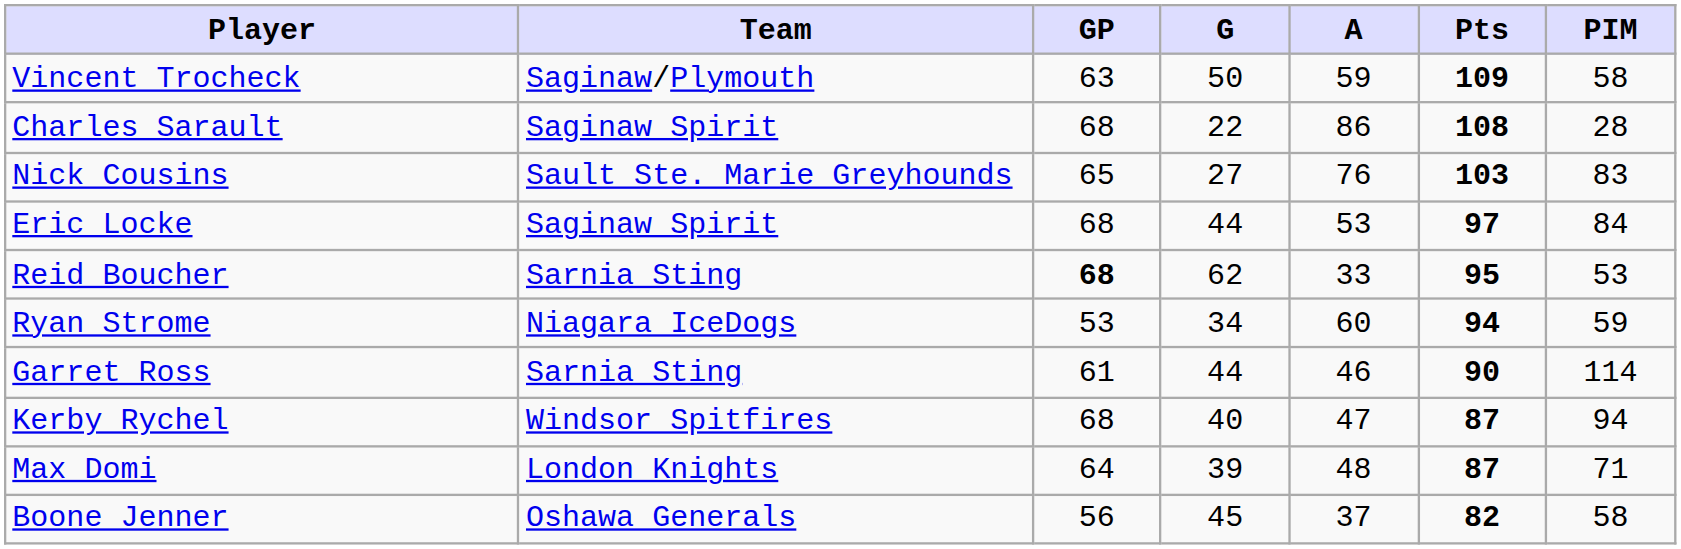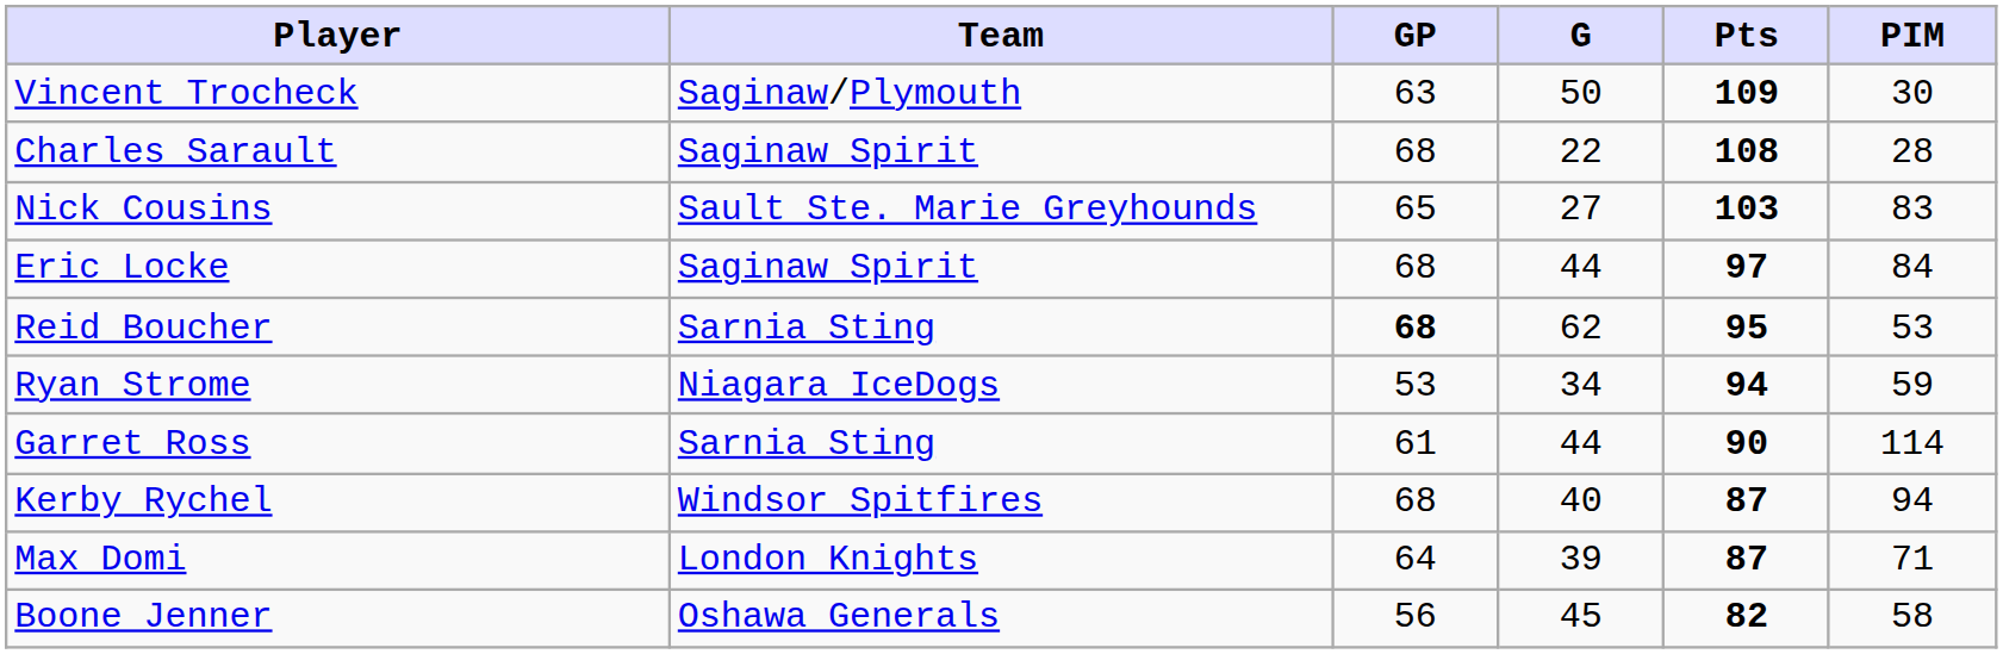- column: A | 59 | 86 | 76 | 53 | 33 | 60 | 46 | 47 | 48 | 37
Vincent Trocheck | PIM: 58 -> 30
